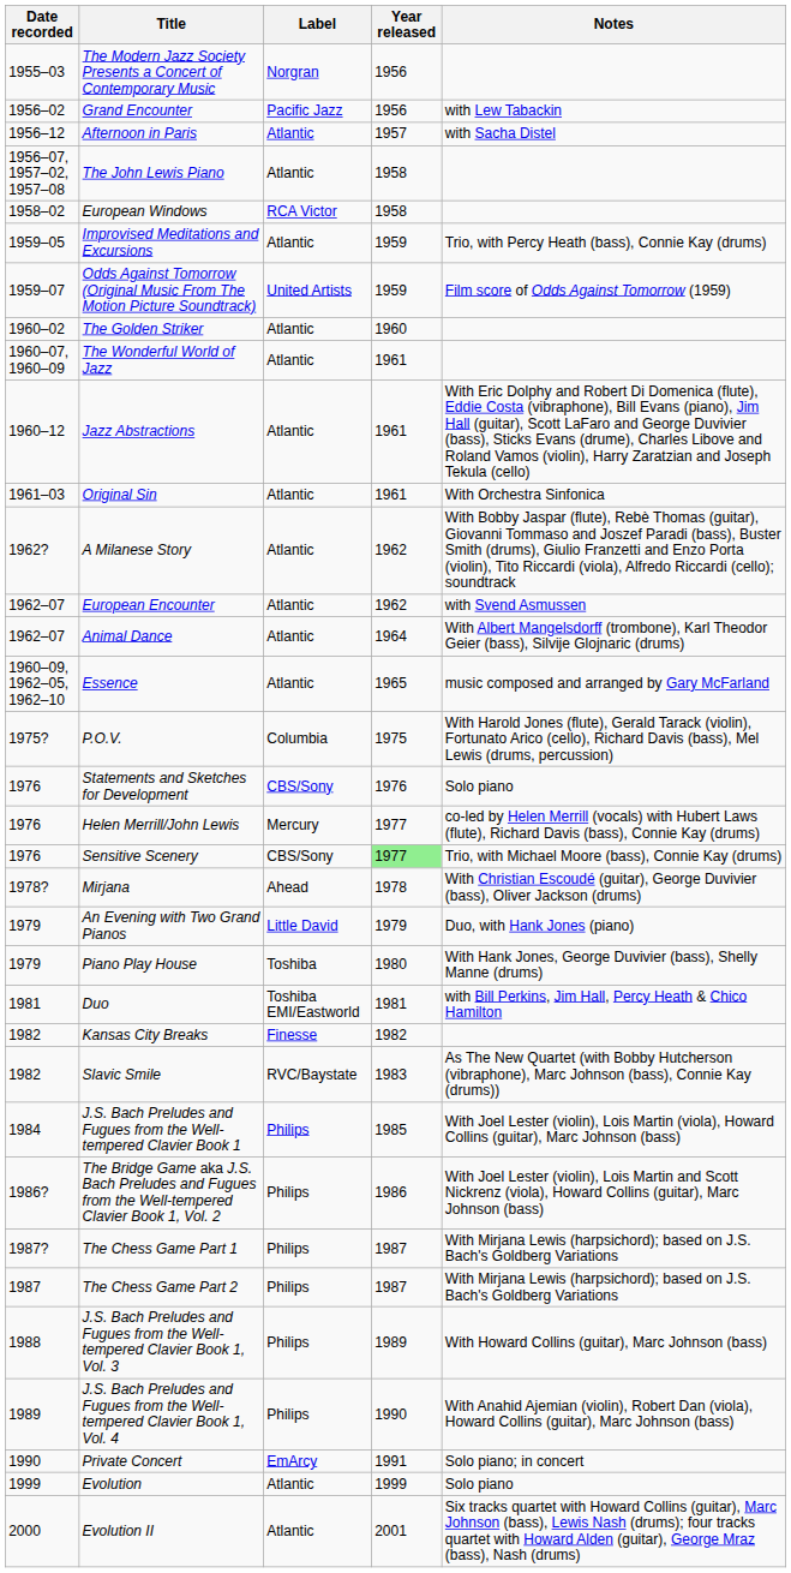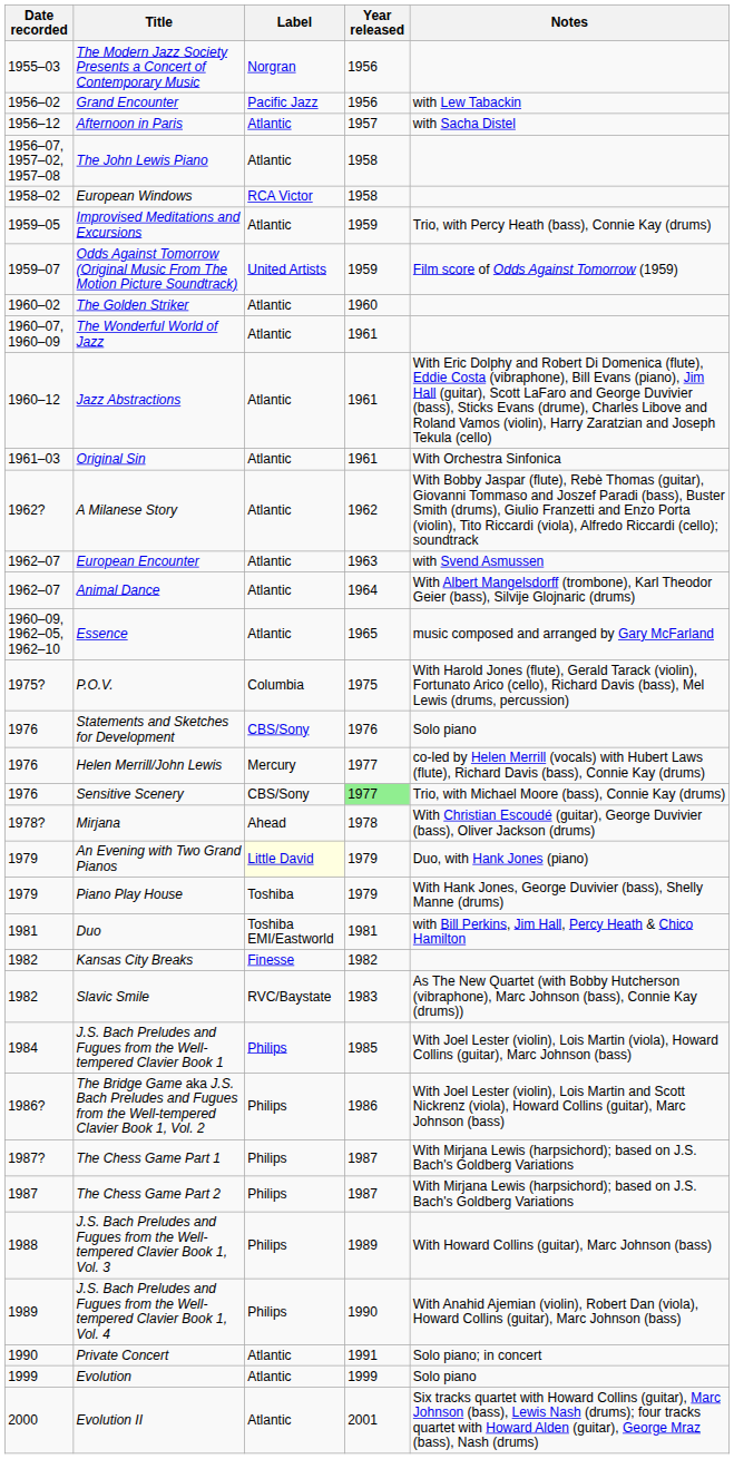European Encounter | Year released: 1962 -> 1963
An Evening with Two Grand Pianos | Label: no background -> lightyellow background
Piano Play House | Year released: 1980 -> 1979
Private Concert | Label: EmArcy -> Atlantic
